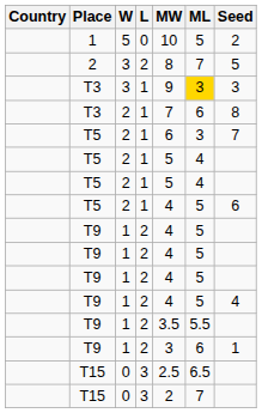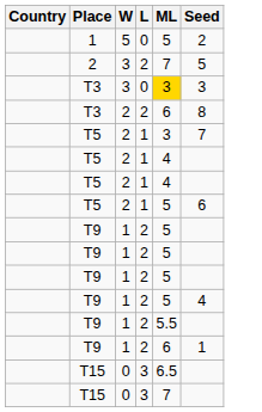- column: MW | 10 | 8 | 9 | 7 | 6 | 5 | 5 | 4 | 4 | 4 | 4 | 4 | 3.5 | 3 | 2.5 | 2
T3 / 3 | L: 1 -> 0
T3 / 2 | L: 1 -> 2
